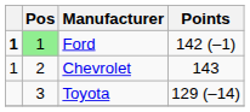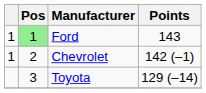Ford | column 1: bold -> normal
Ford | Points: 142 (–1) -> 143
Chevrolet | Points: 143 -> 142 (–1)
